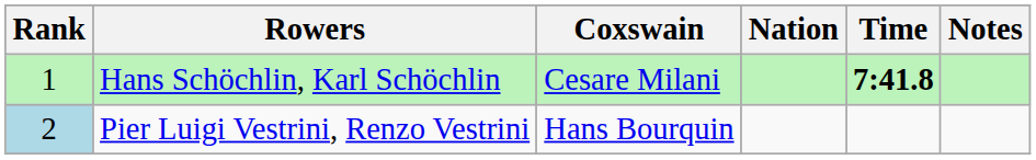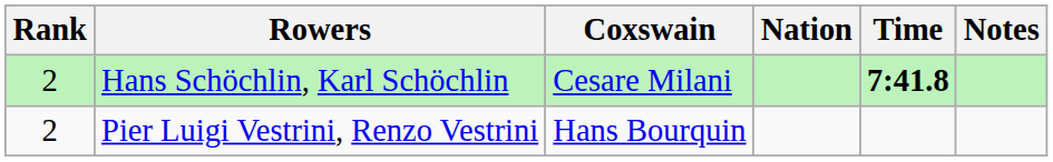Hans Schöchlin, Karl Schöchlin | Rank: 1 -> 2
Pier Luigi Vestrini, Renzo Vestrini | Rank: lightblue background -> no background
